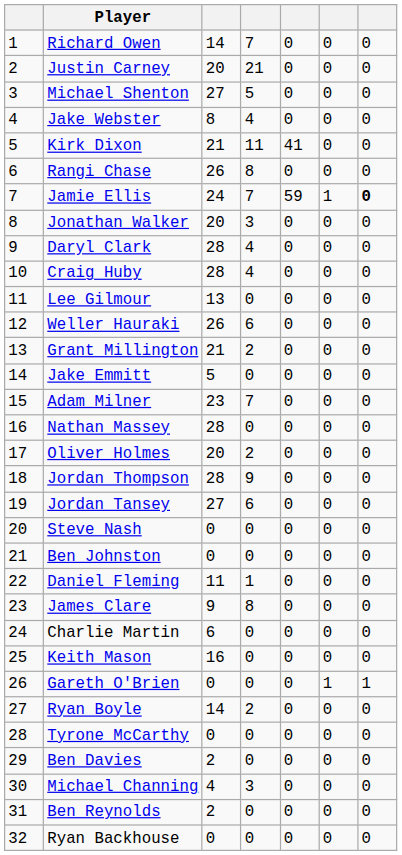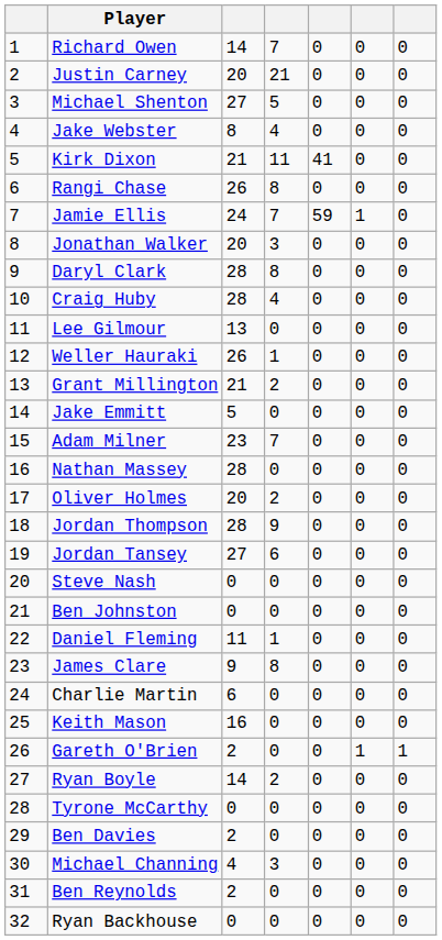Jamie Ellis | column 7: bold -> normal
Daryl Clark | column 4: 4 -> 8
Weller Hauraki | column 4: 6 -> 1
Gareth O'Brien | column 3: 0 -> 2
